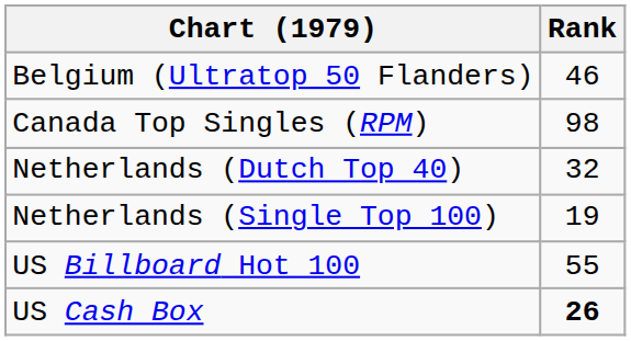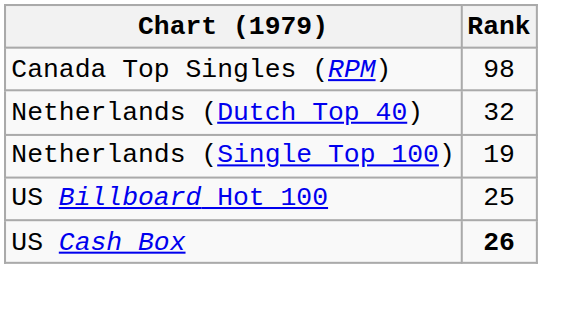- row: Belgium (Ultratop 50 Flanders) | 46
US Billboard Hot 100 | Rank: 55 -> 25
